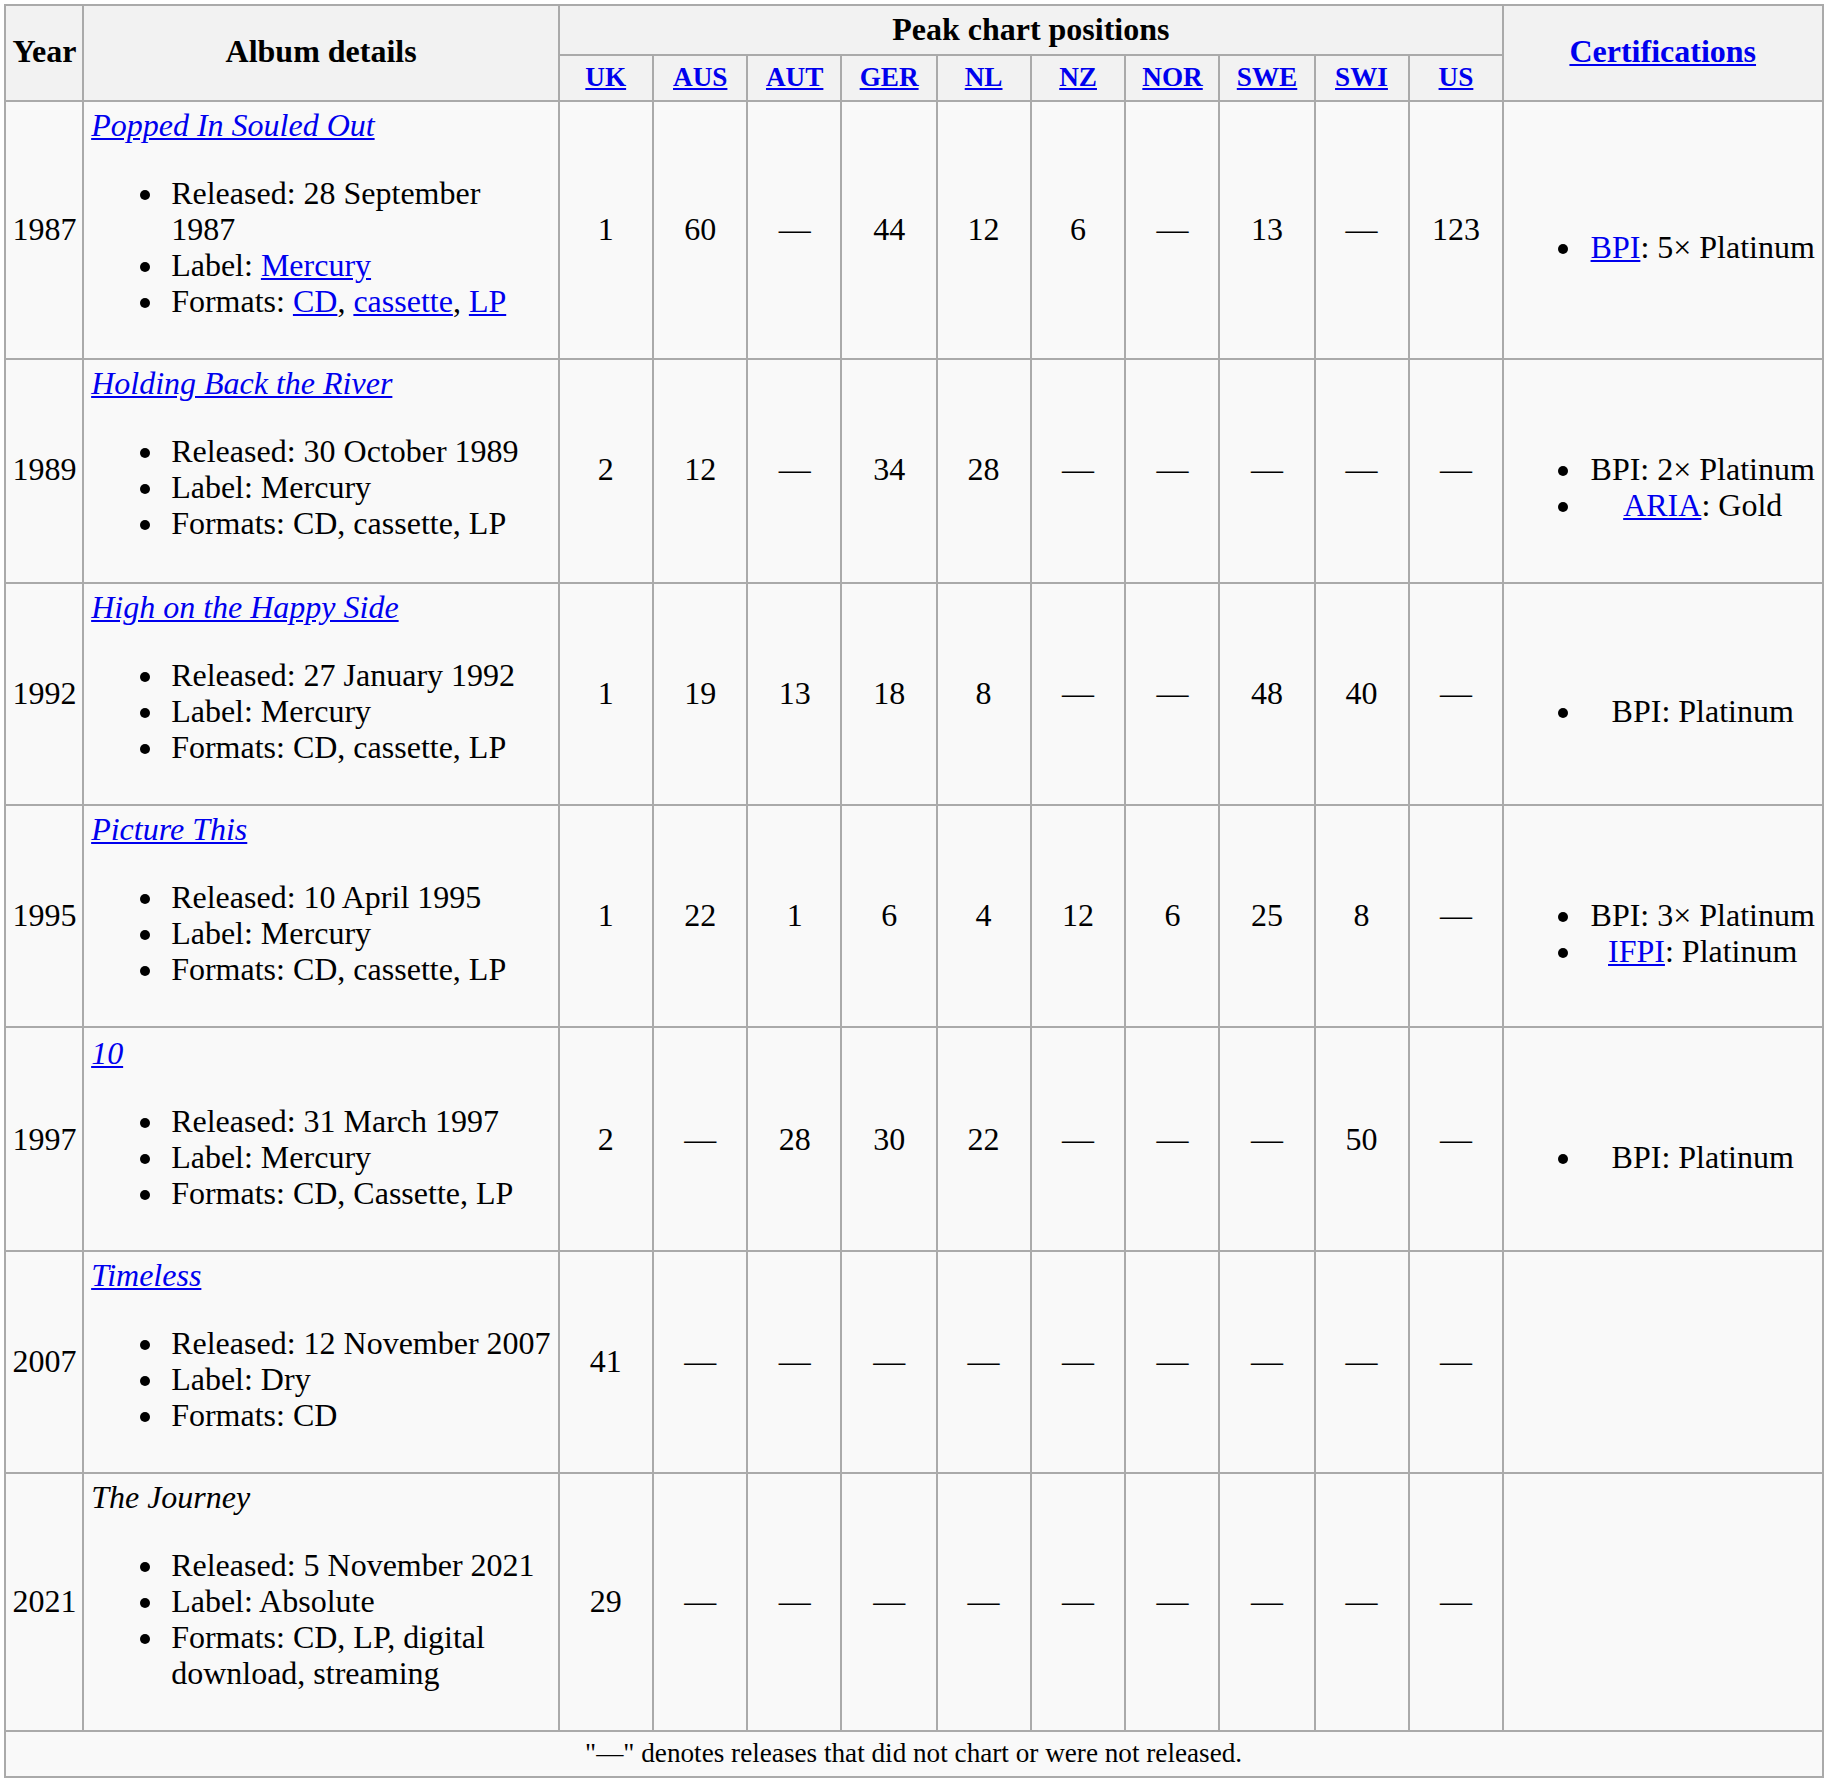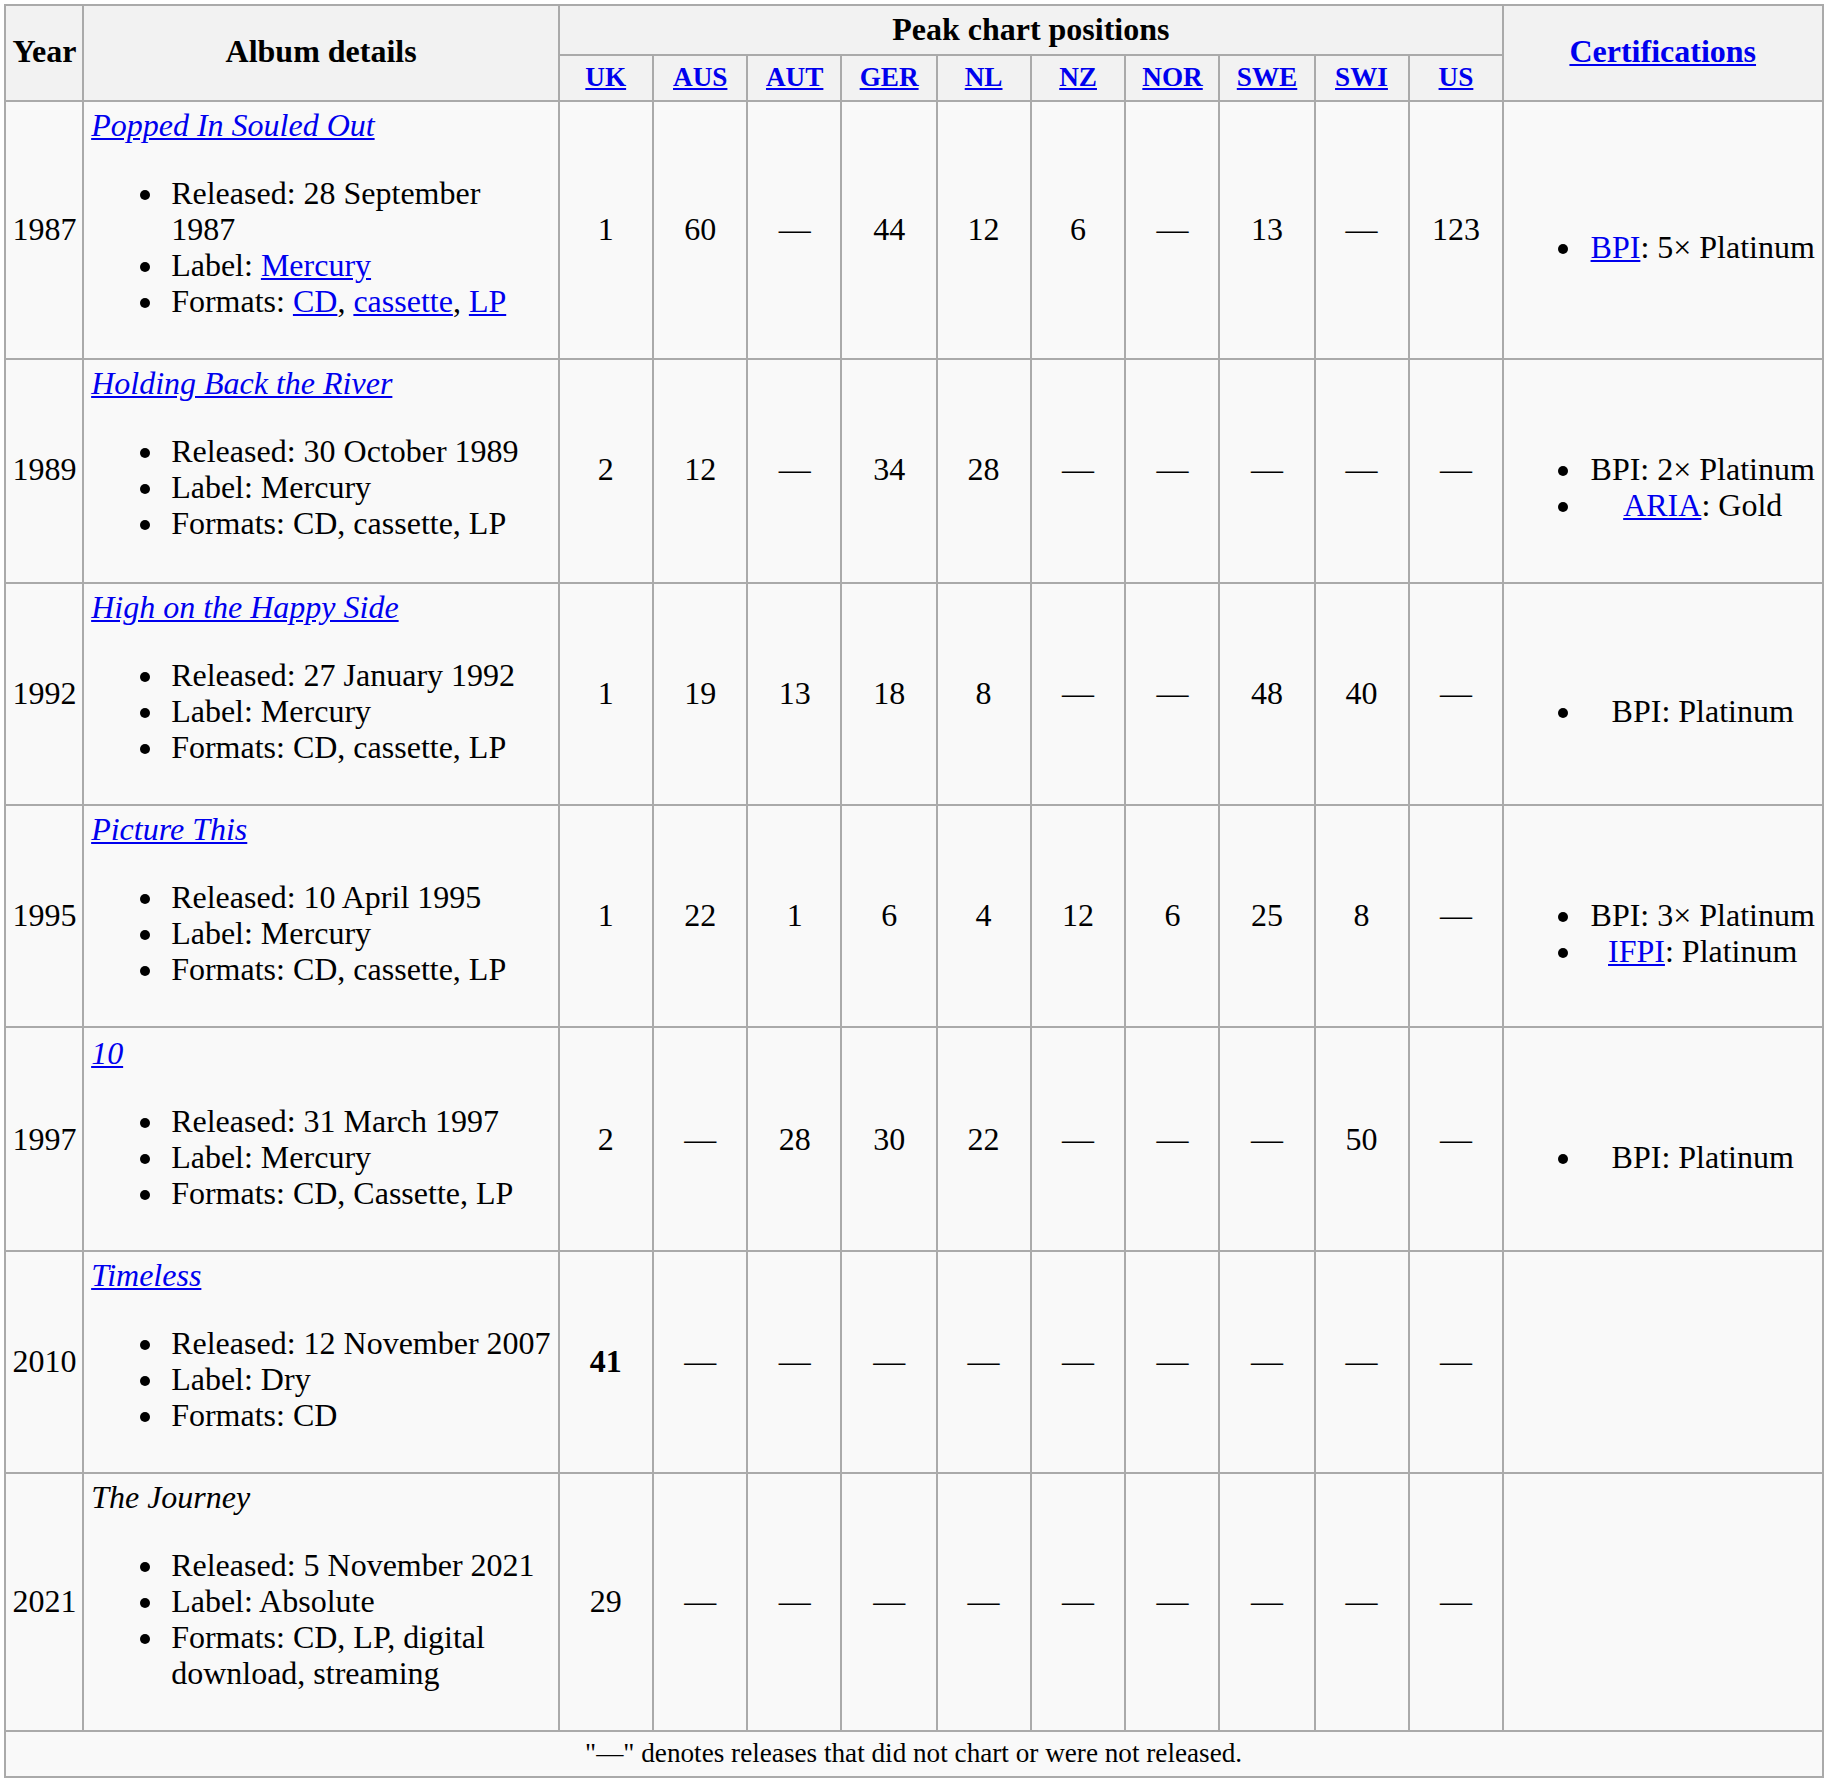Timeless Released: 12 November 2007 Label: Dry Formats: CD | Year: 2007 -> 2010
Timeless Released: 12 November 2007 Label: Dry Formats: CD | Peak chart positions / UK: normal -> bold
